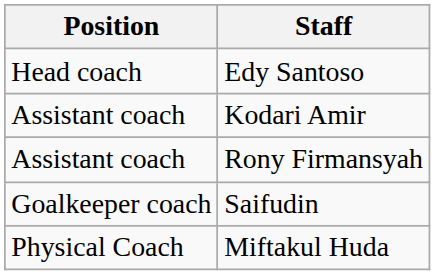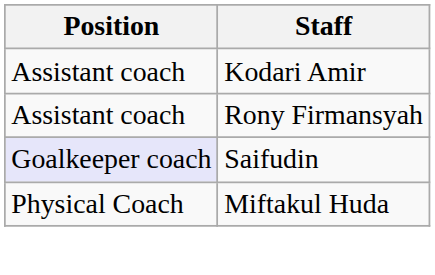- row: Head coach | Edy Santoso
Saifudin | Position: no background -> lavender background
